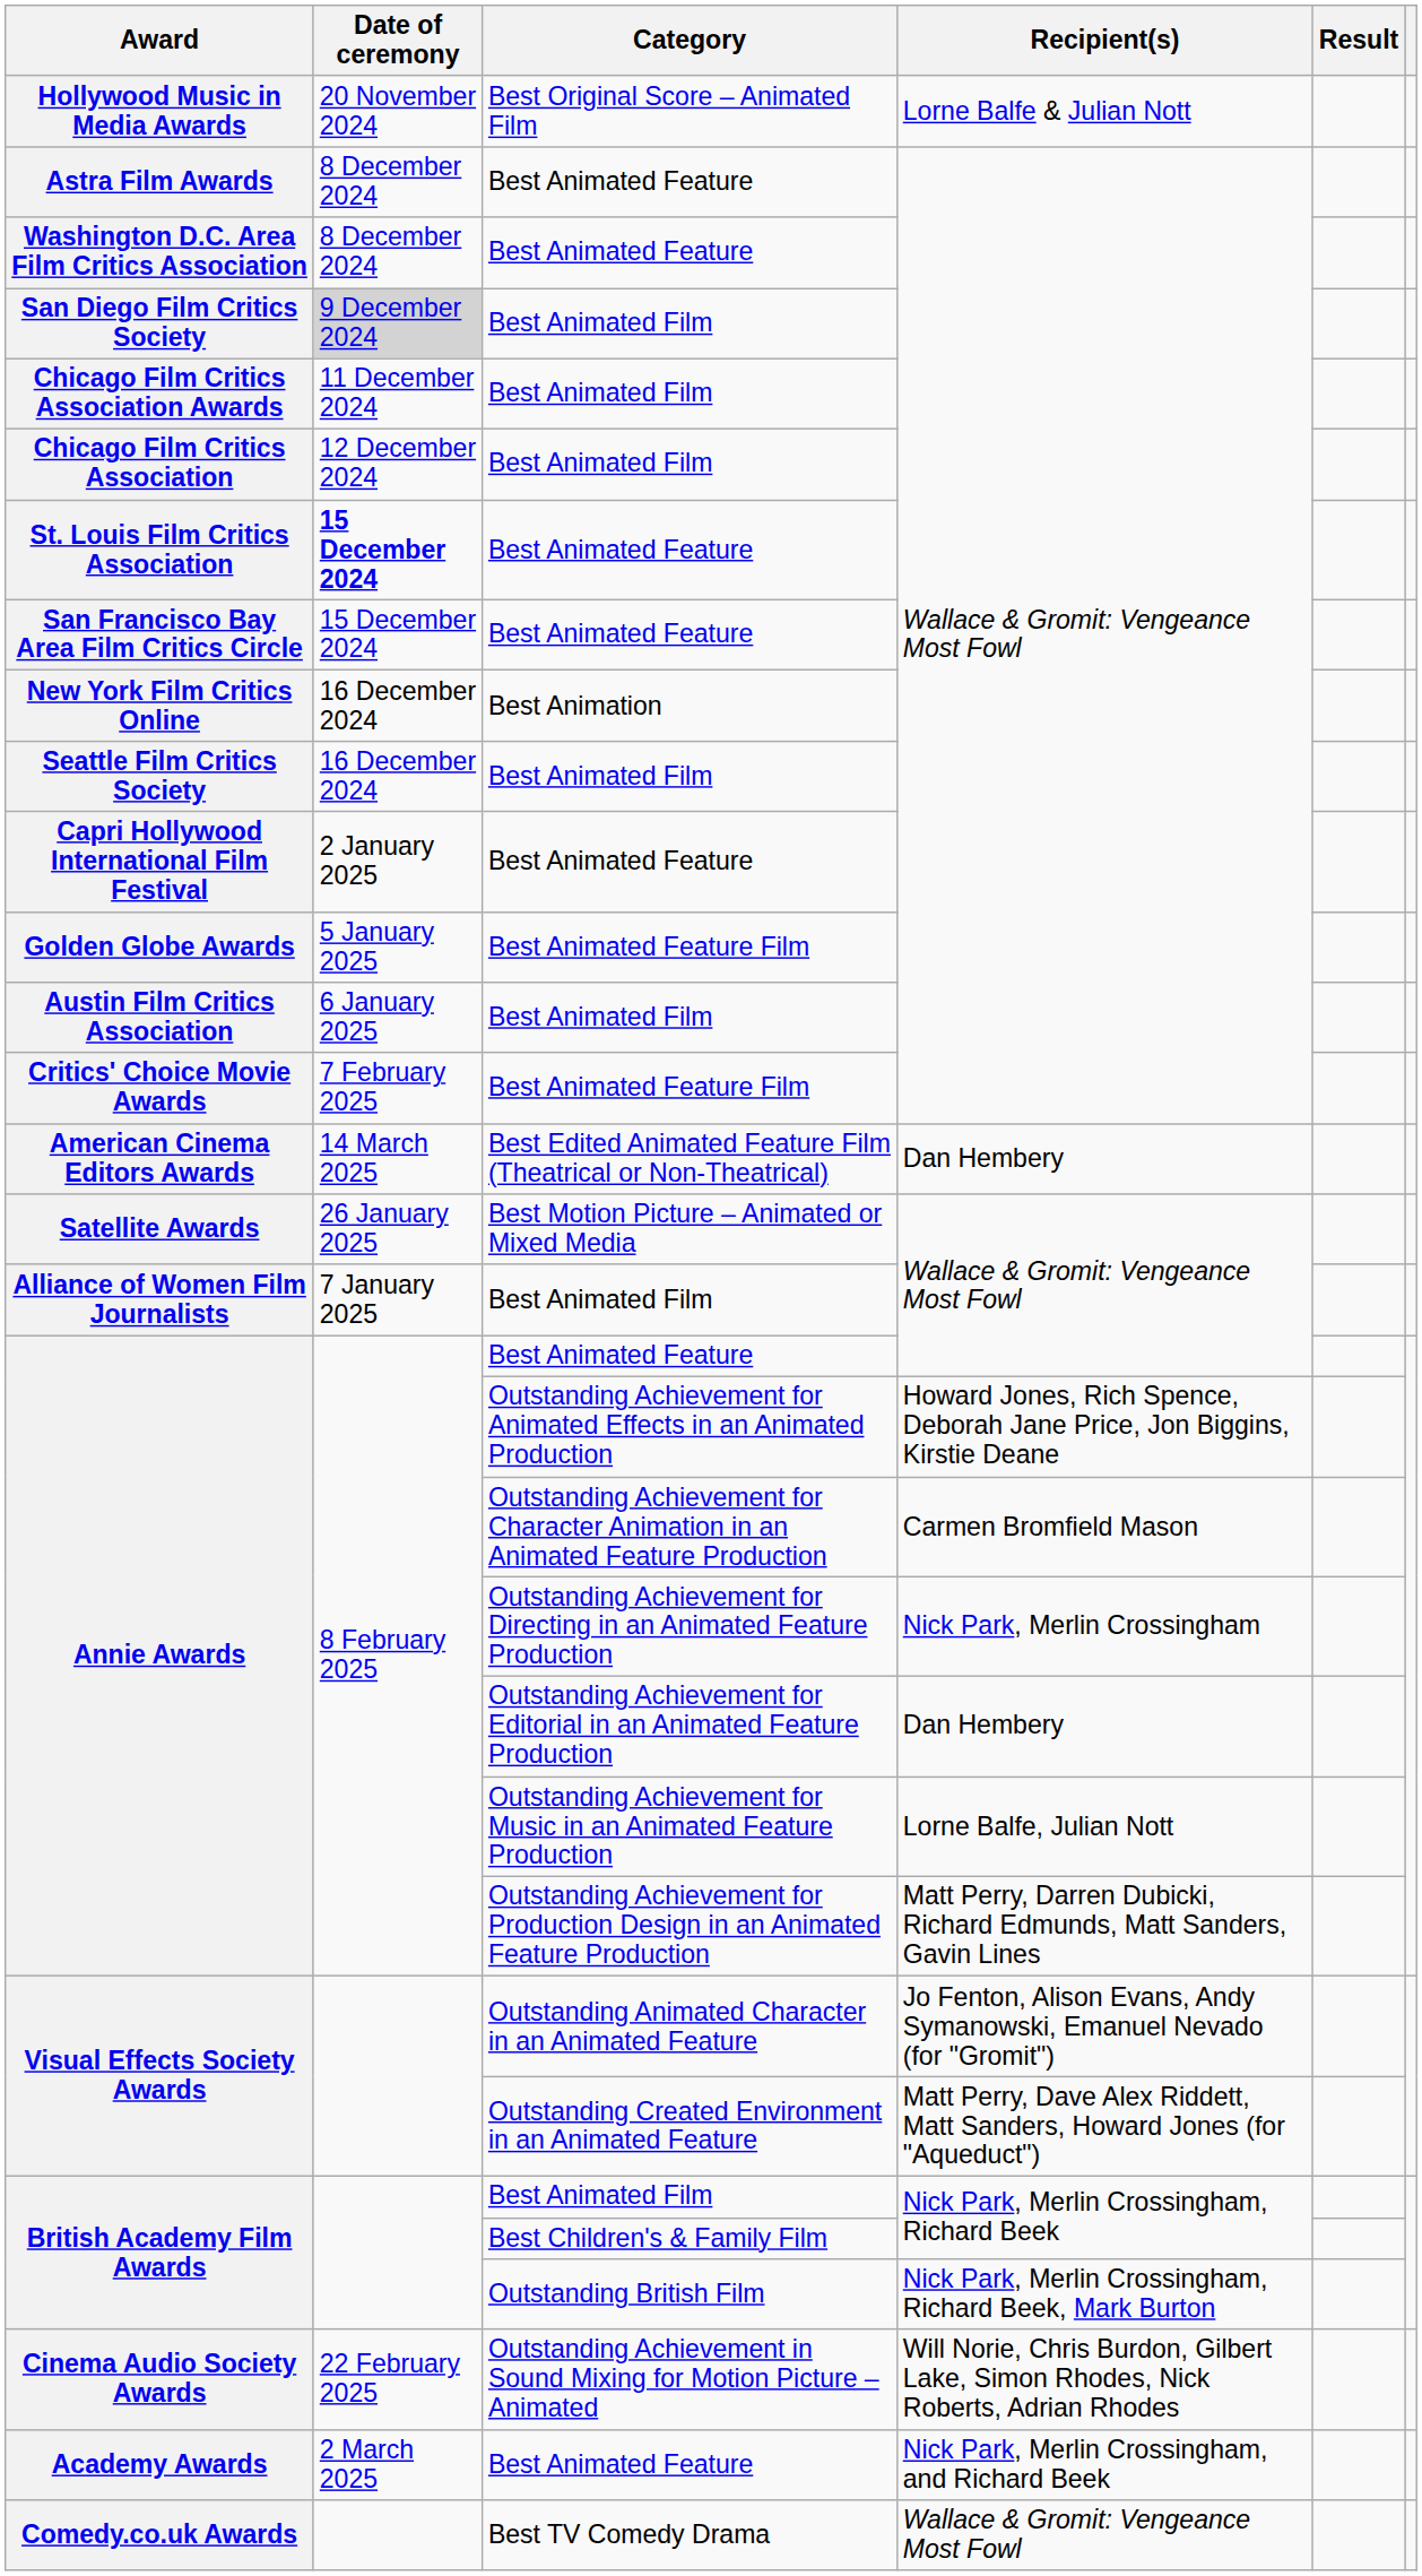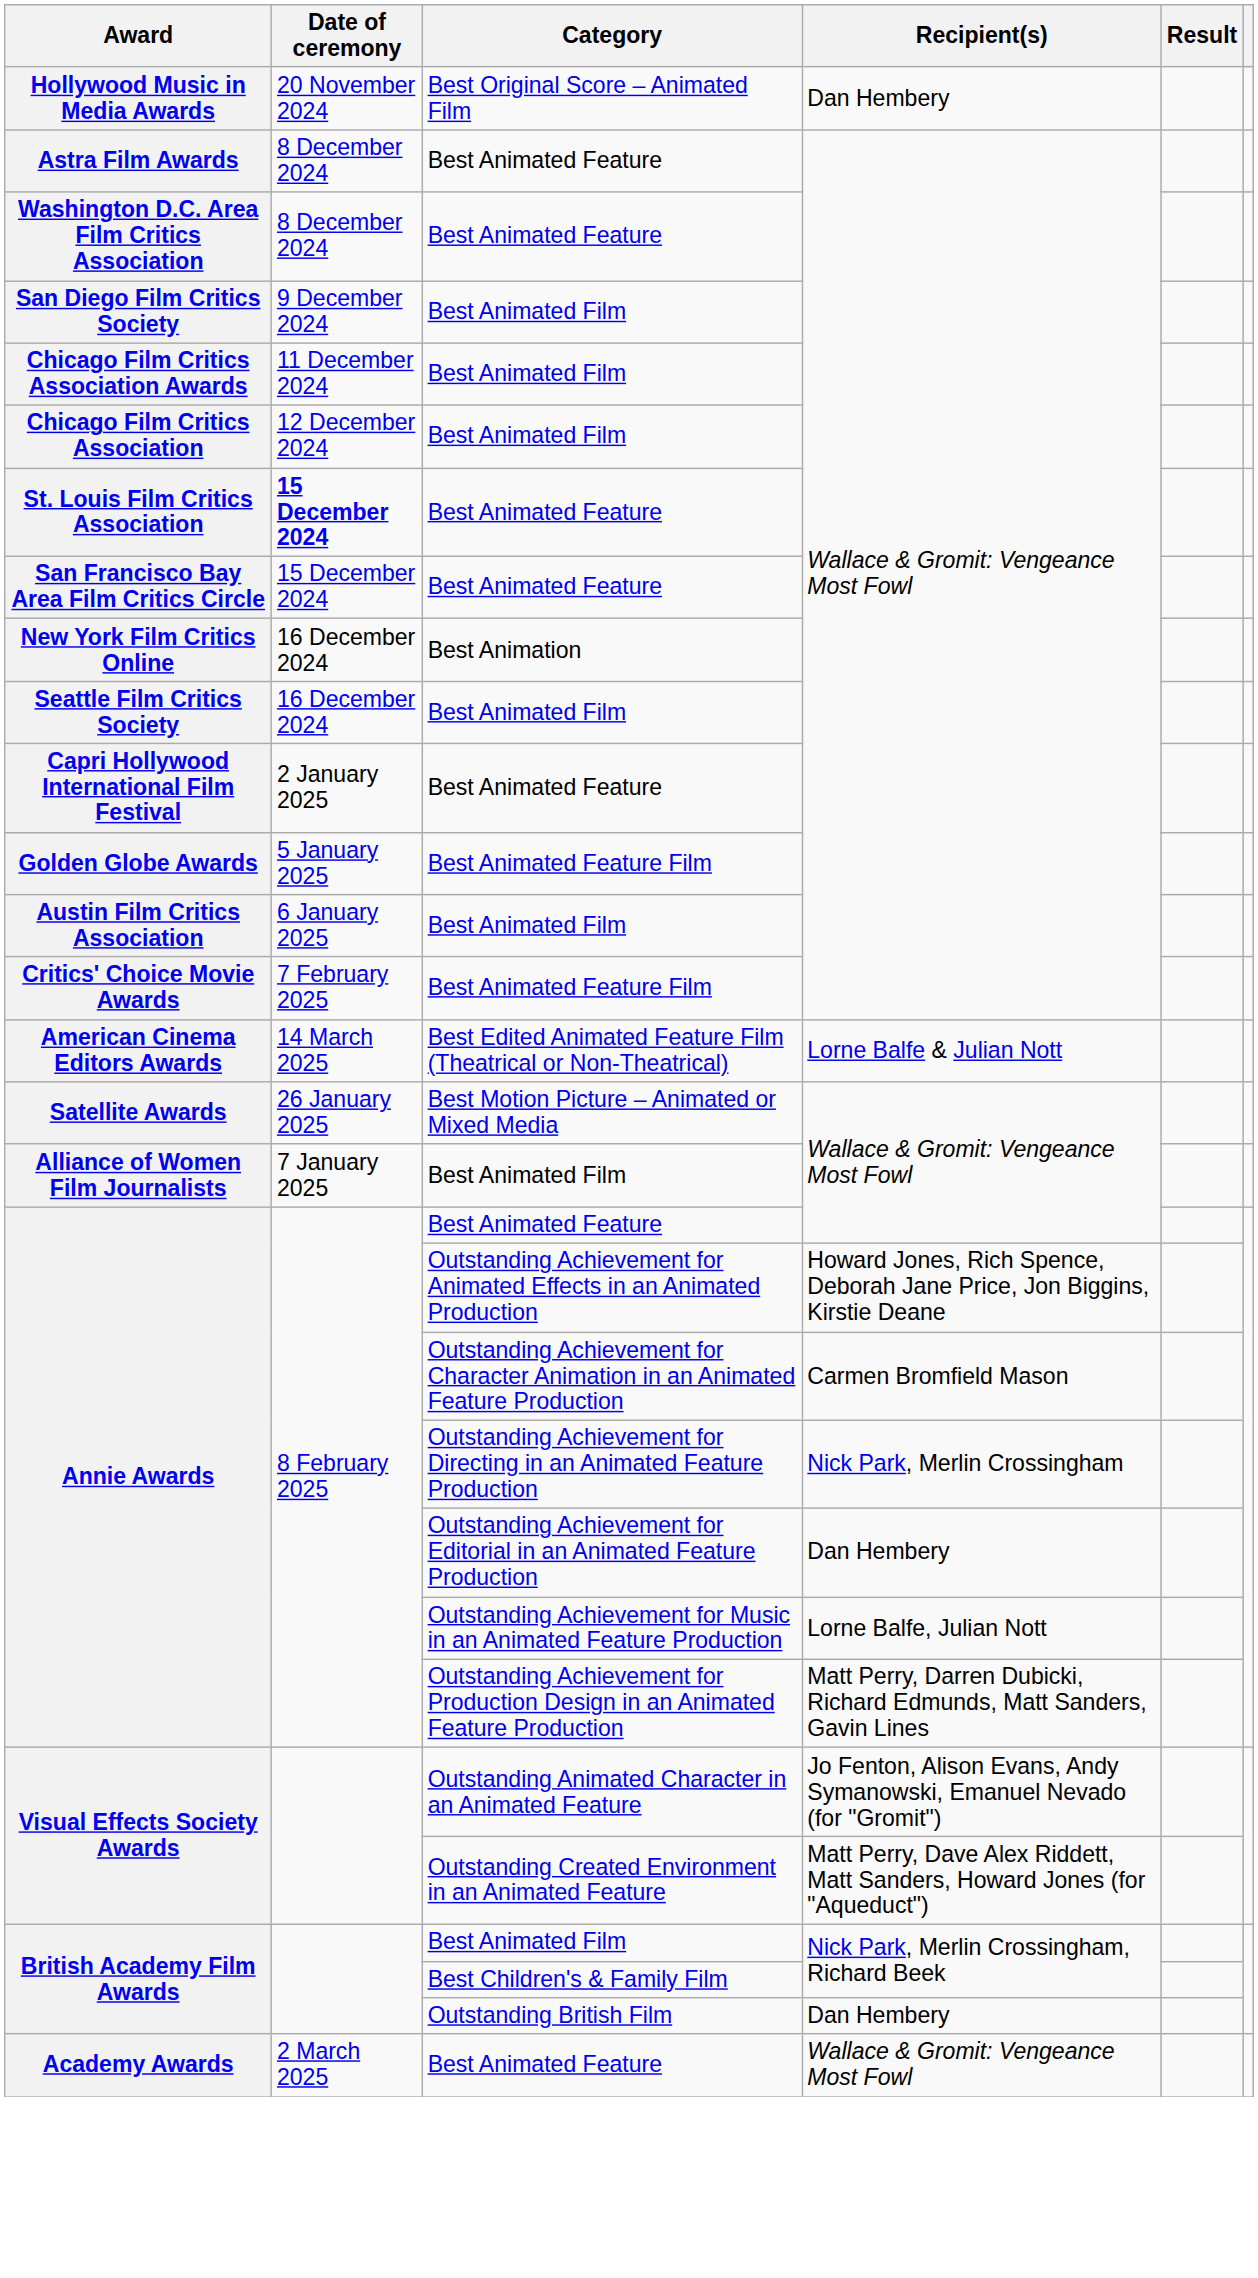Hollywood Music in Media Awards | Recipient(s): Lorne Balfe & Julian Nott -> Dan Hembery
San Diego Film Critics Society | Date of ceremony: lightgrey background -> no background
American Cinema Editors Awards | Recipient(s): Dan Hembery -> Lorne Balfe & Julian Nott
British Academy Film Awards / Outstanding British Film | Recipient(s): Nick Park, Merlin Crossingham, Richard Beek, Mark Burton -> Dan Hembery
- row: Cinema Audio Society Awards | 22 February 2025 | Outstanding Achievement in Sound Mixing for Motion Picture – Animated | Will Norie, Chris Burdon, Gilbert Lake, Simon Rhodes, Nick Roberts, Adrian Rhodes
Academy Awards | Recipient(s): Nick Park, Merlin Crossingham, and Richard Beek -> Wallace & Gromit: Vengeance Most Fowl
- row: Comedy.co.uk Awards | Best TV Comedy Drama | Wallace & Gromit: Vengeance Most Fowl
